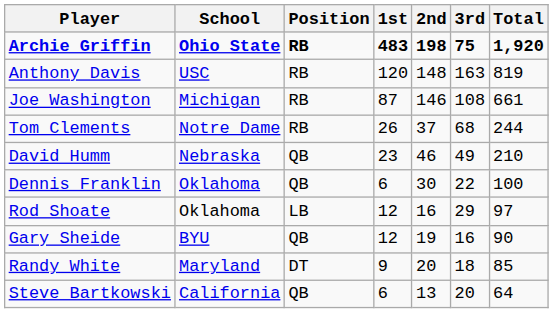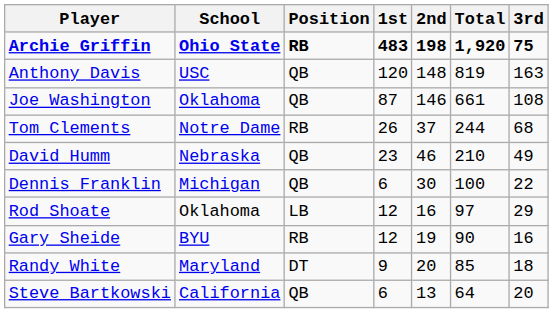columns swapped: 3rd <-> Total
Anthony Davis | Position: RB -> QB
Joe Washington | School: Michigan -> Oklahoma
Joe Washington | Position: RB -> QB
Dennis Franklin | School: Oklahoma -> Michigan
Gary Sheide | Position: QB -> RB
